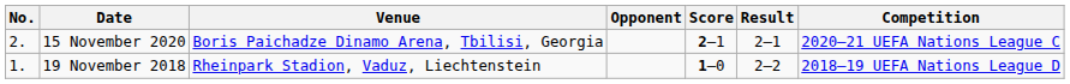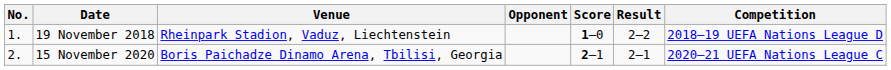rows swapped: 19 November 2018 <-> 15 November 2020
